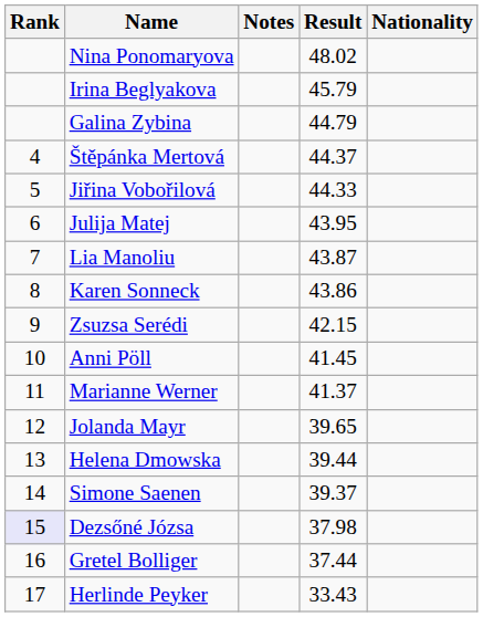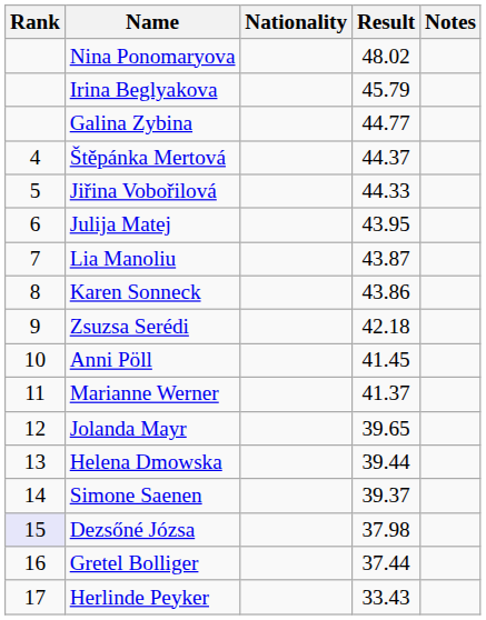columns swapped: Nationality <-> Notes
Galina Zybina | Result: 44.79 -> 44.77
Zsuzsa Serédi | Result: 42.15 -> 42.18
